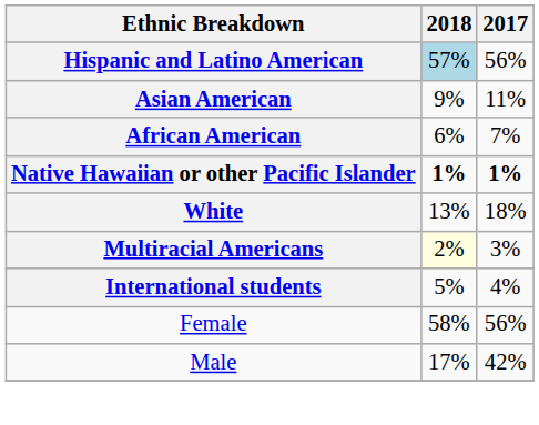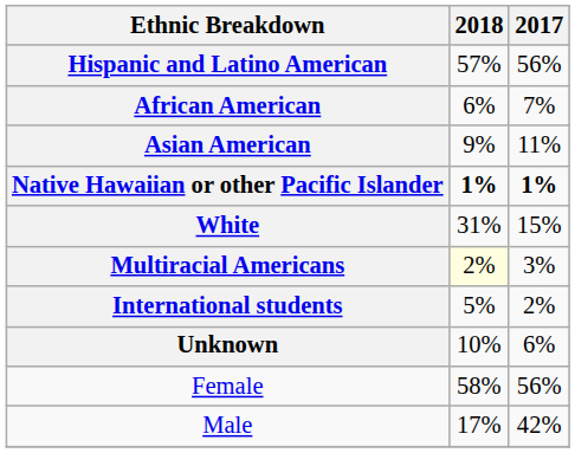Hispanic and Latino American | 2018: lightblue background -> no background
rows swapped: African American <-> Asian American
White | 2018: 13% -> 31%
White | 2017: 18% -> 15%
International students | 2017: 4% -> 2%
+ row: Unknown | 10% | 6%
